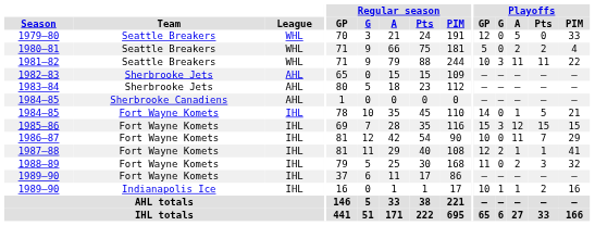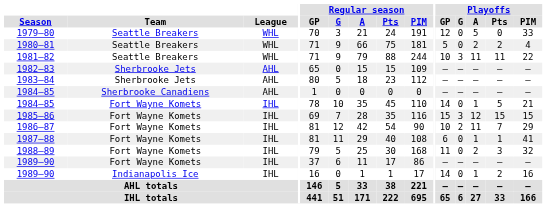1986–87 | Playoffs / G: 0 -> 2
1987–88 | Playoffs / GP: 12 -> 6
1987–88 | Playoffs / G: 2 -> 0
1989–90 / Indianapolis Ice | Playoffs / GP: 10 -> 14
1989–90 / Indianapolis Ice | Playoffs / G: 1 -> 0
